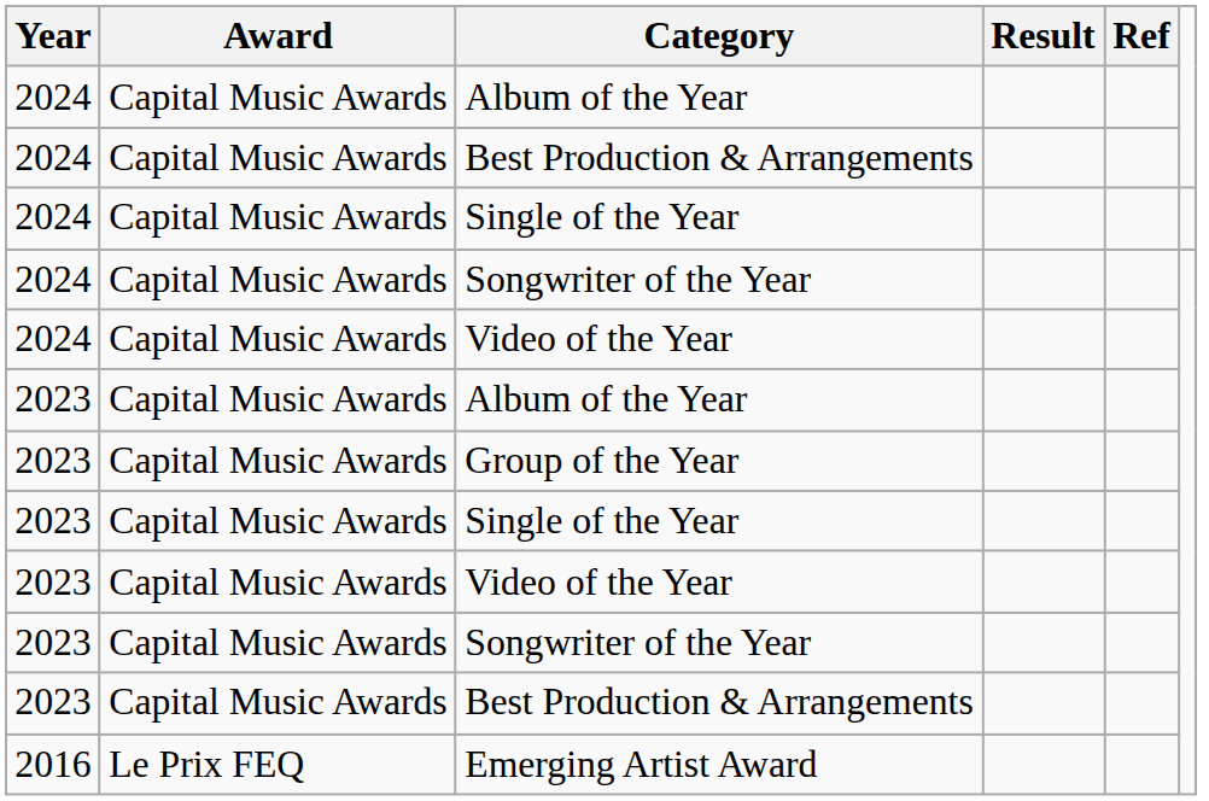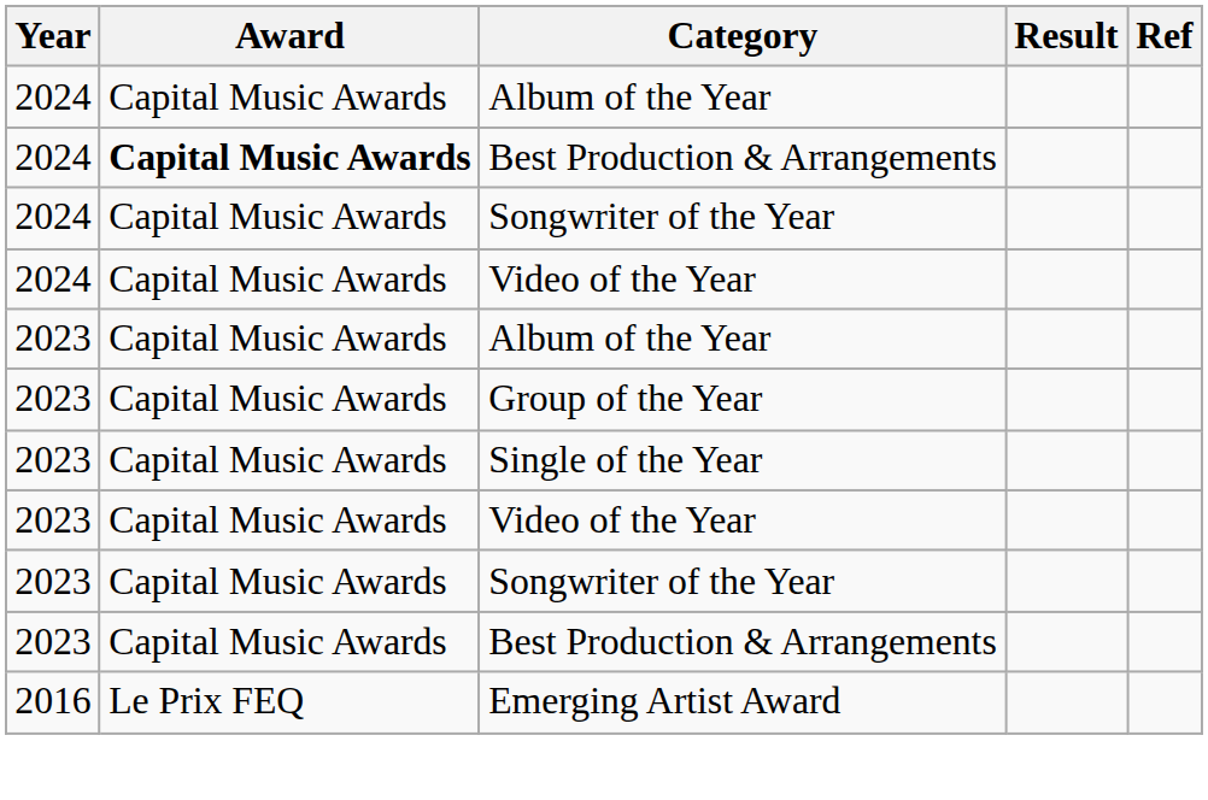2024 / Best Production & Arrangements | Award: normal -> bold
- row: 2024 | Capital Music Awards | Single of the Year
